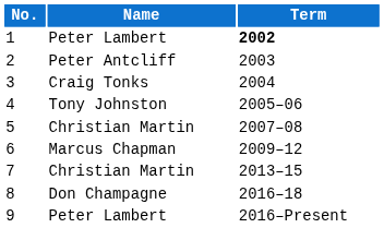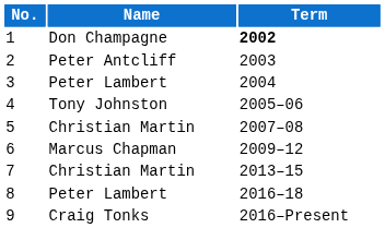1 | Name: Peter Lambert -> Don Champagne
3 | Name: Craig Tonks -> Peter Lambert
8 | Name: Don Champagne -> Peter Lambert
9 | Name: Peter Lambert -> Craig Tonks
